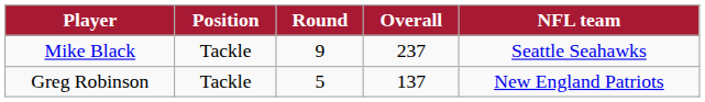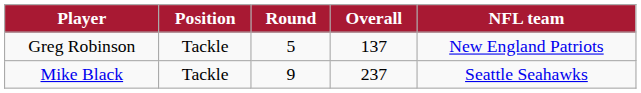rows swapped: Greg Robinson <-> Mike Black
